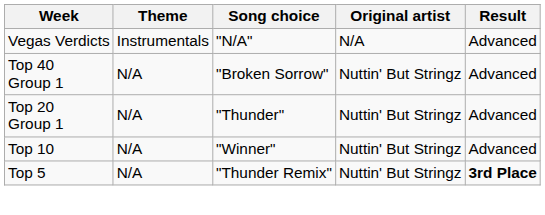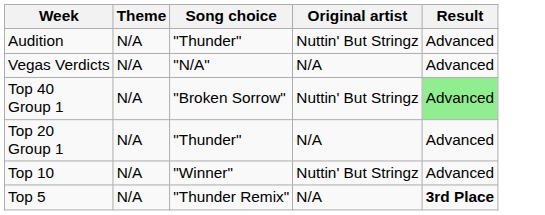+ row: Audition | N/A | "Thunder" | Nuttin' But Stringz | Advanced
Vegas Verdicts | Theme: Instrumentals -> N/A
Top 40 Group 1 | Result: no background -> lightgreen background
Top 20 Group 1 | Original artist: Nuttin' But Stringz -> N/A
Top 5 | Original artist: Nuttin' But Stringz -> N/A
